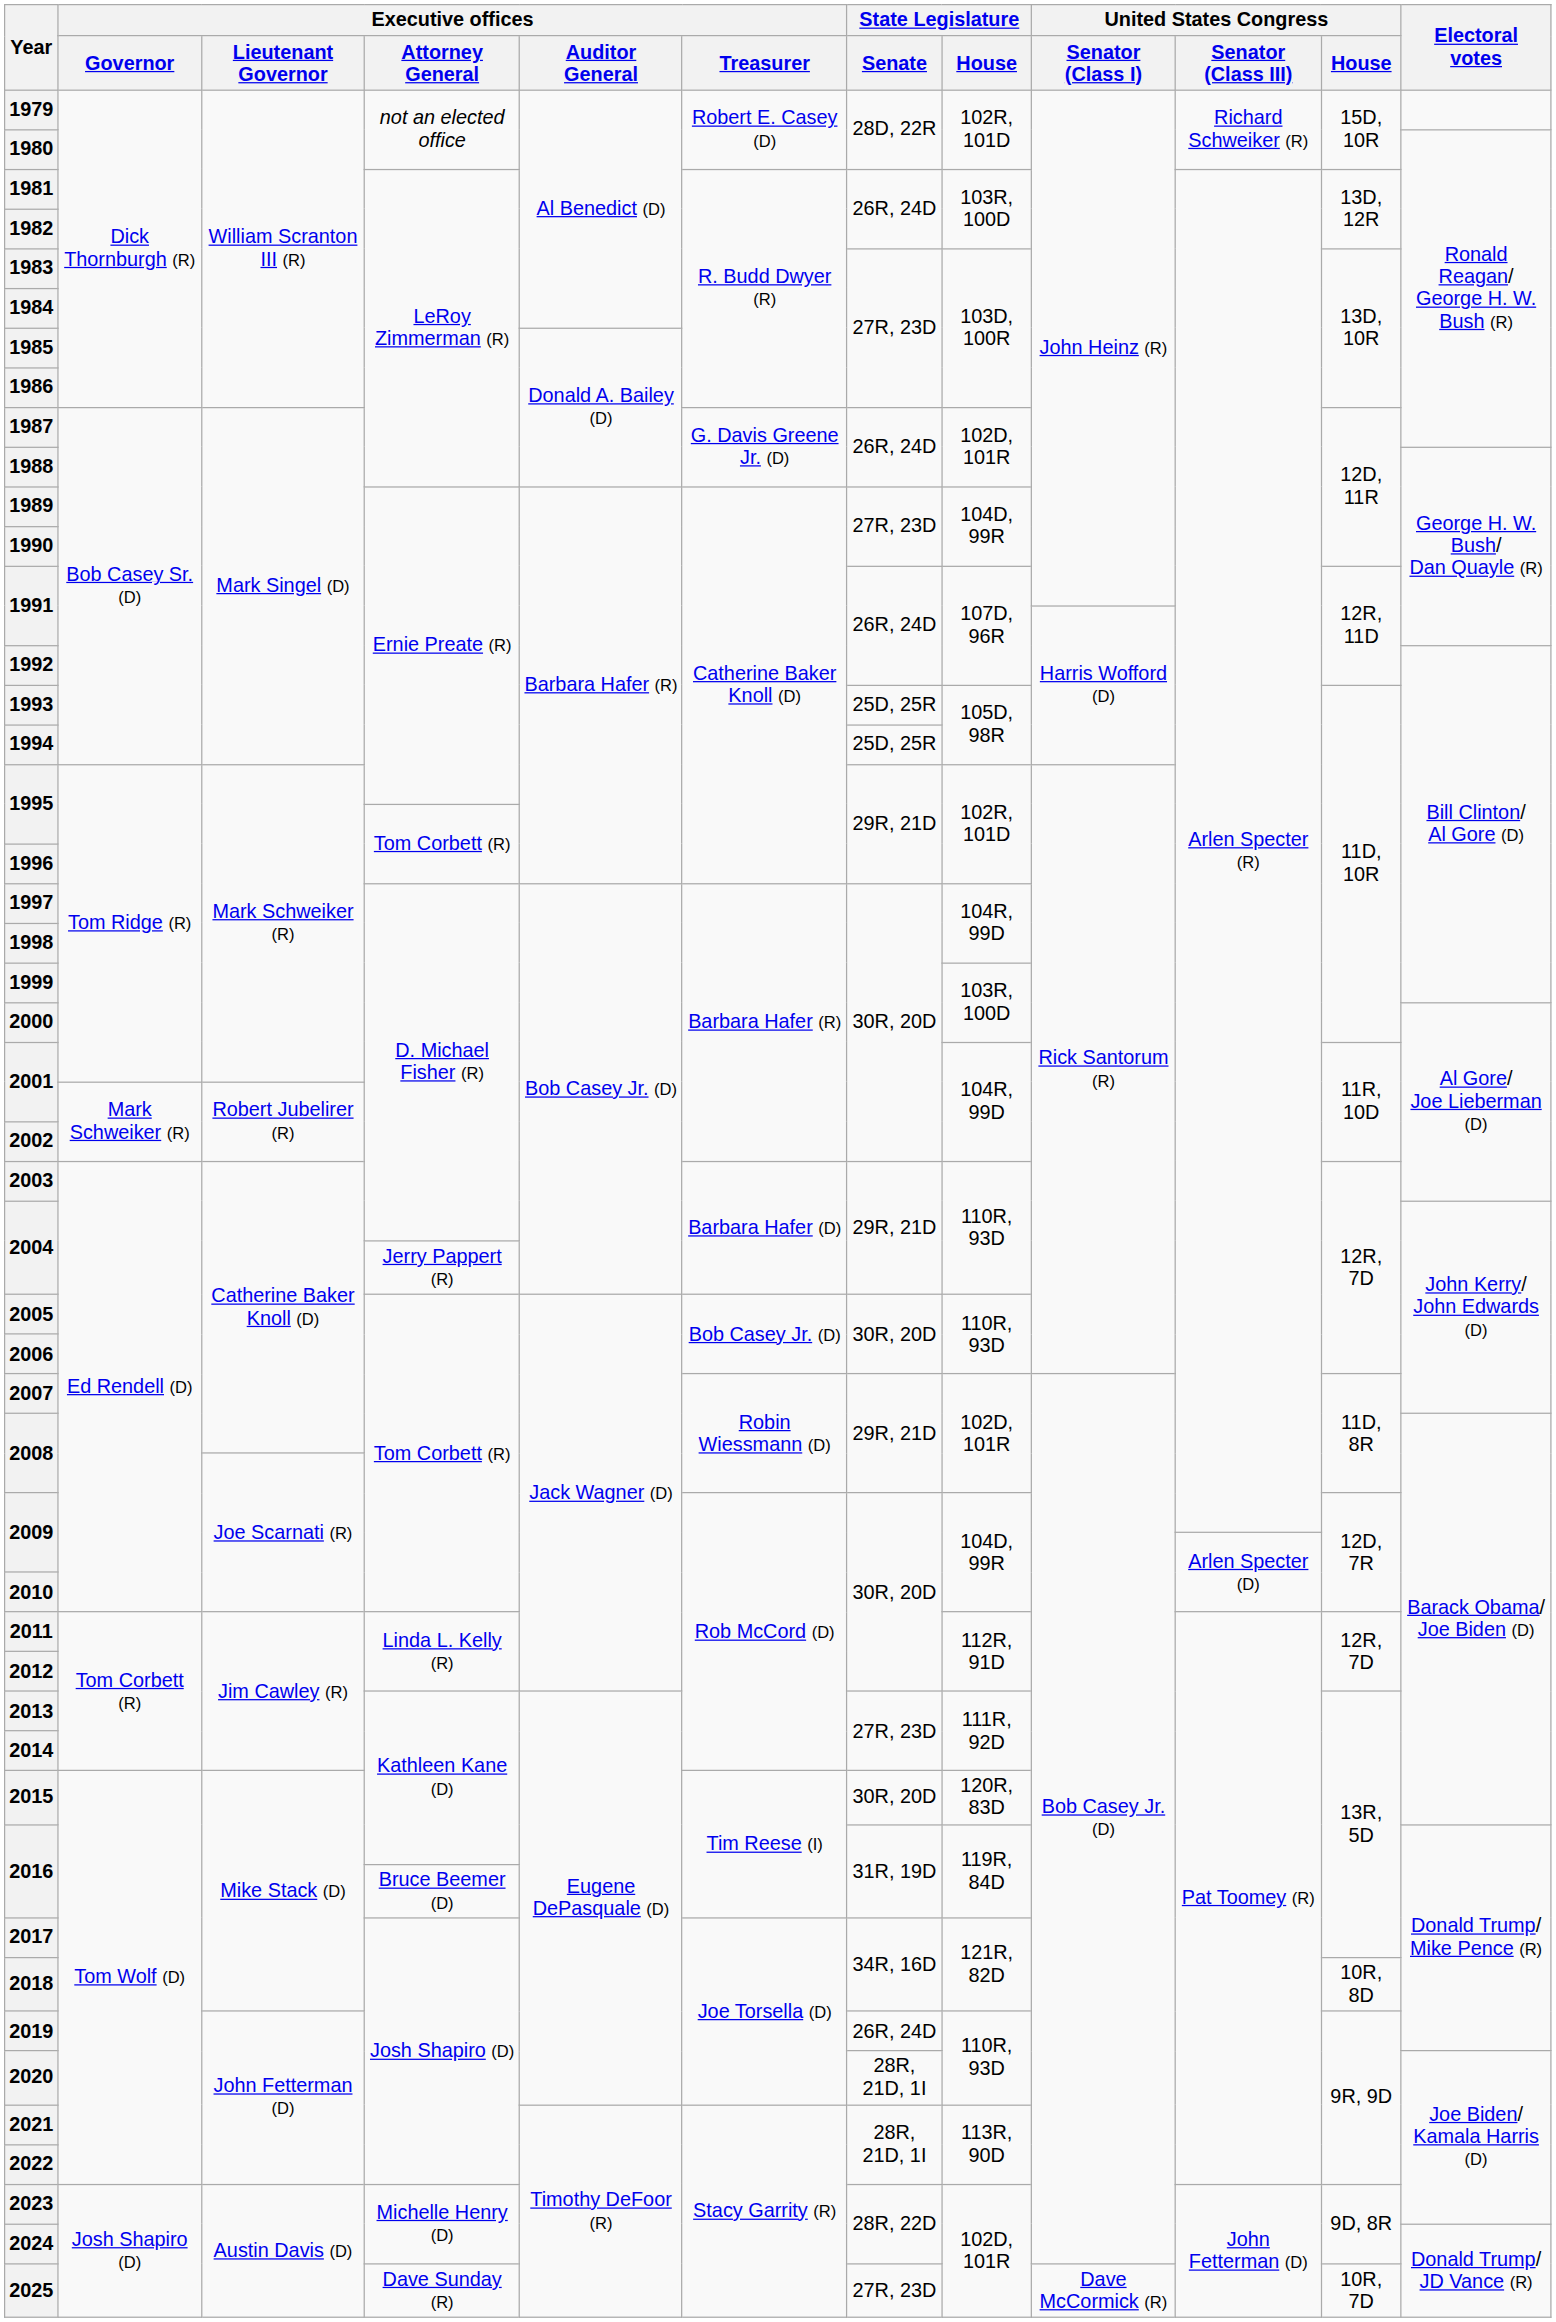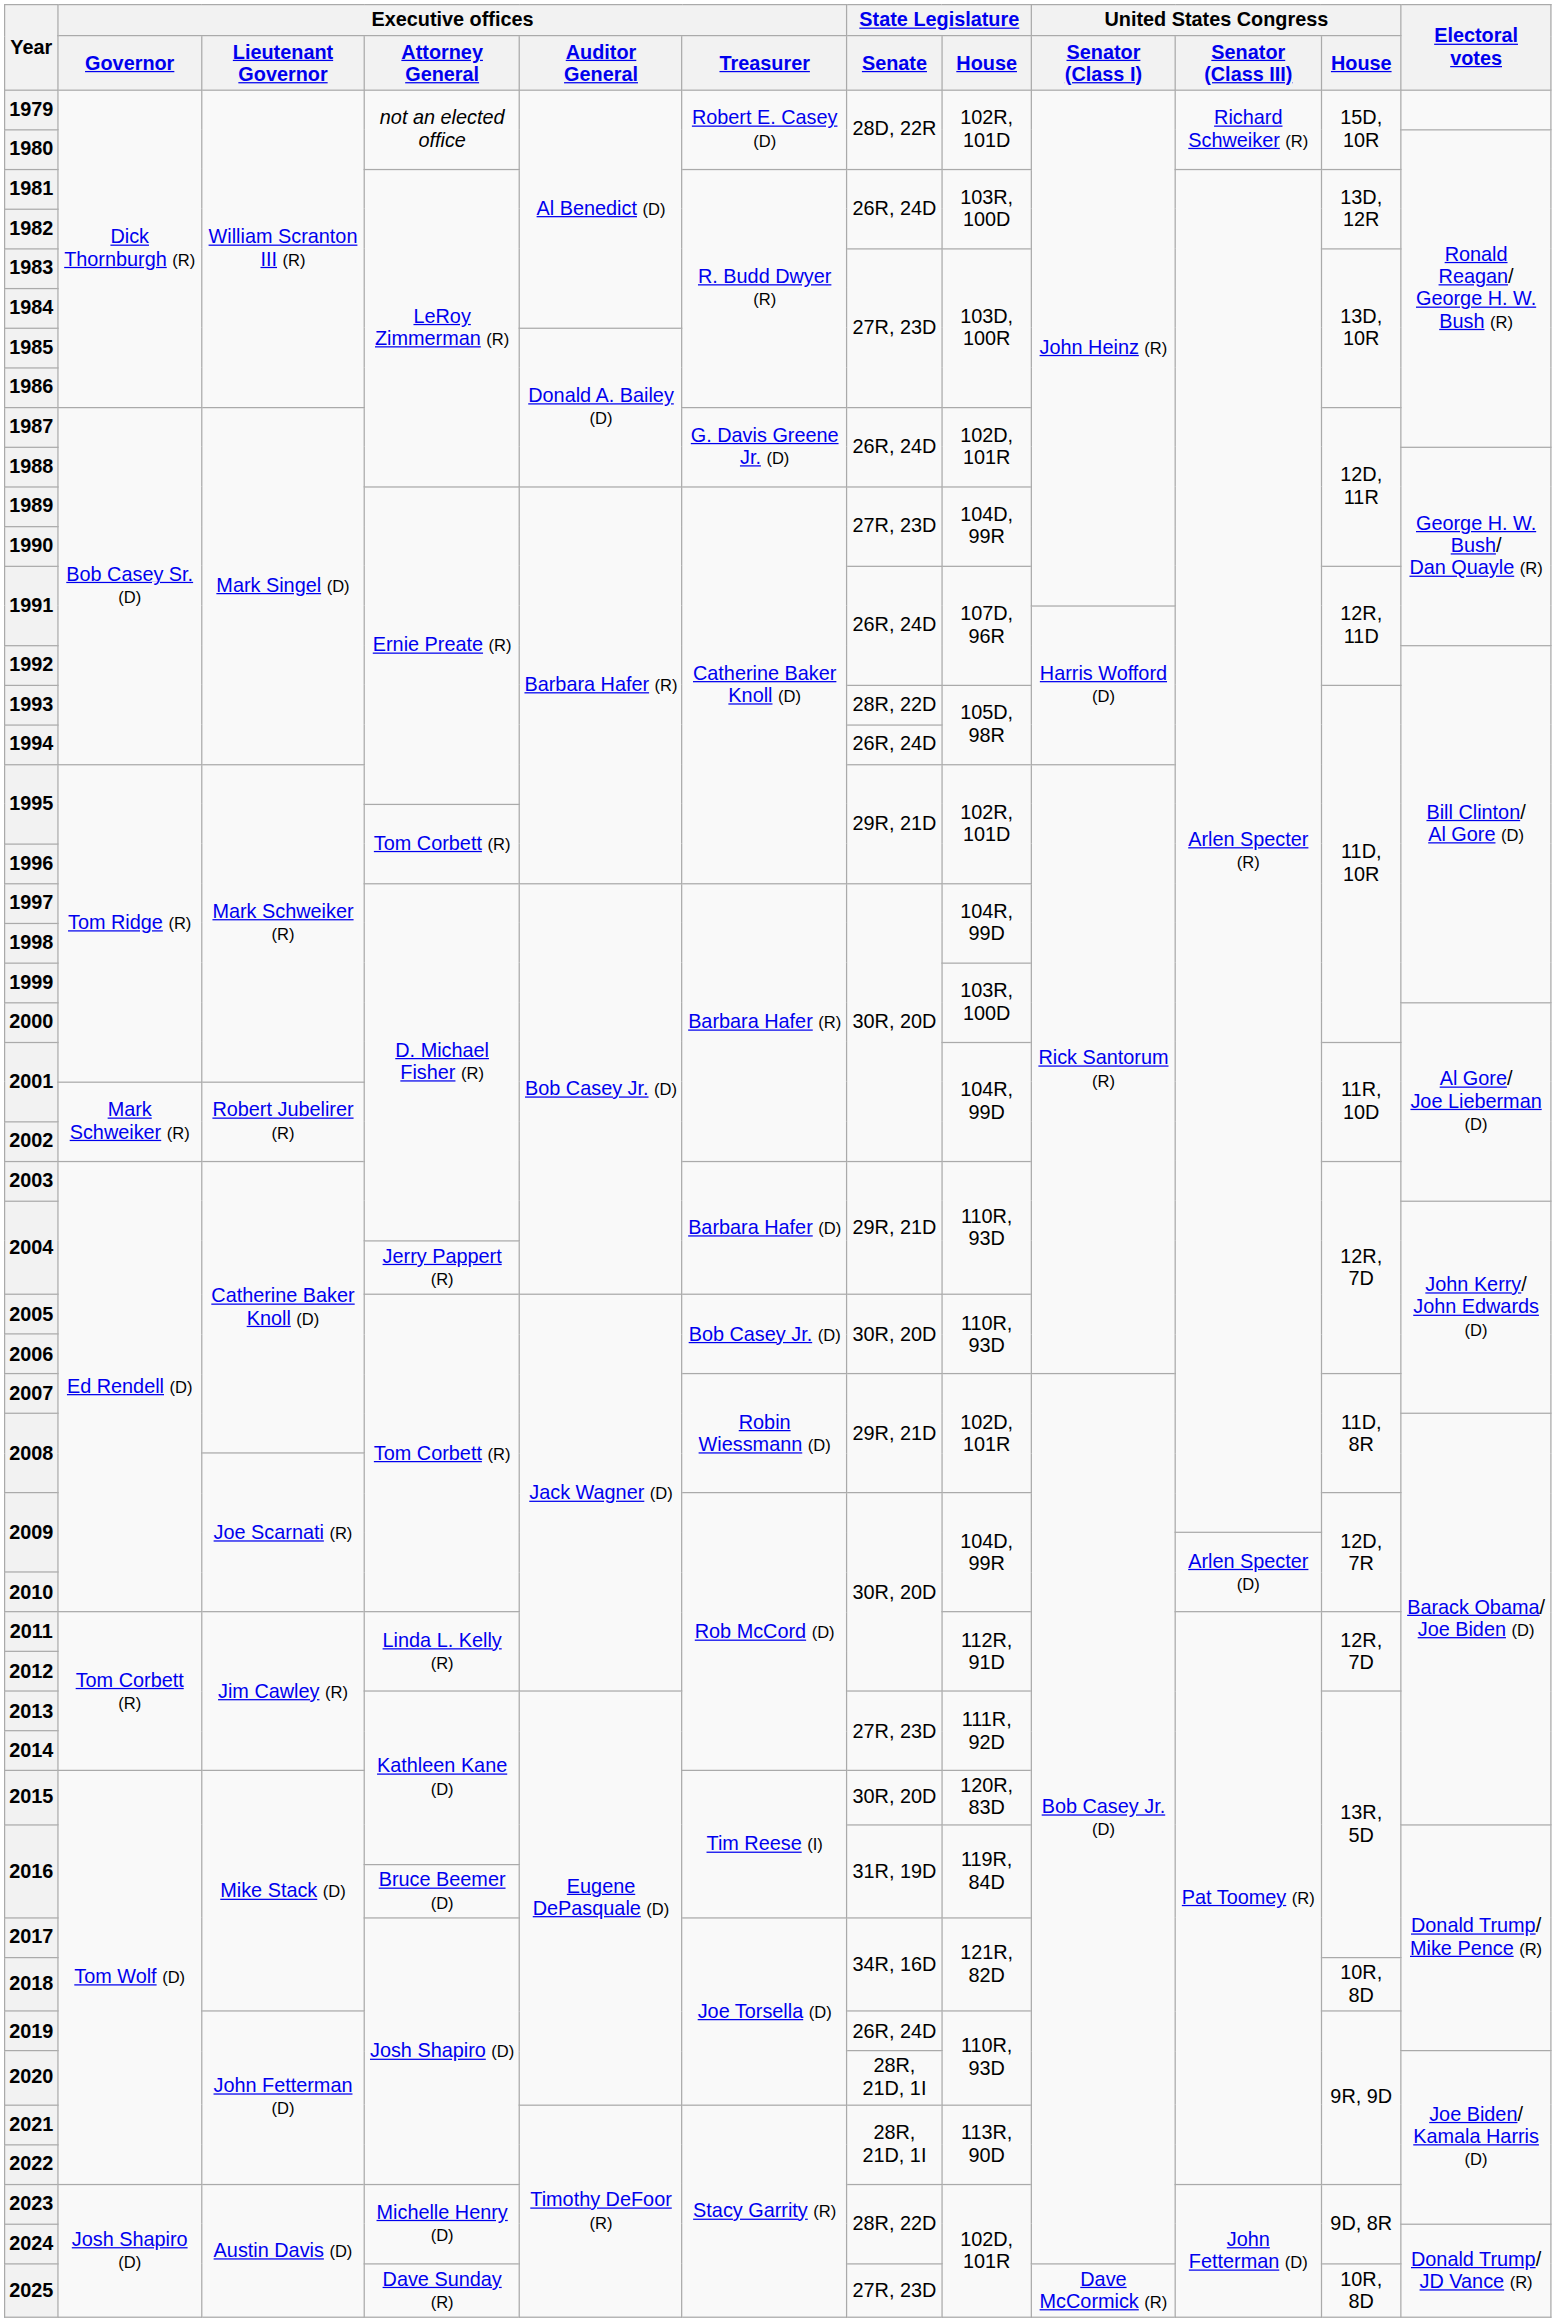1993 | State Legislature / Senate: 25D, 25R -> 28R, 22D
1994 | State Legislature / Senate: 25D, 25R -> 26R, 24D
2025 | United States Congress / House: 10R, 7D -> 10R, 8D
